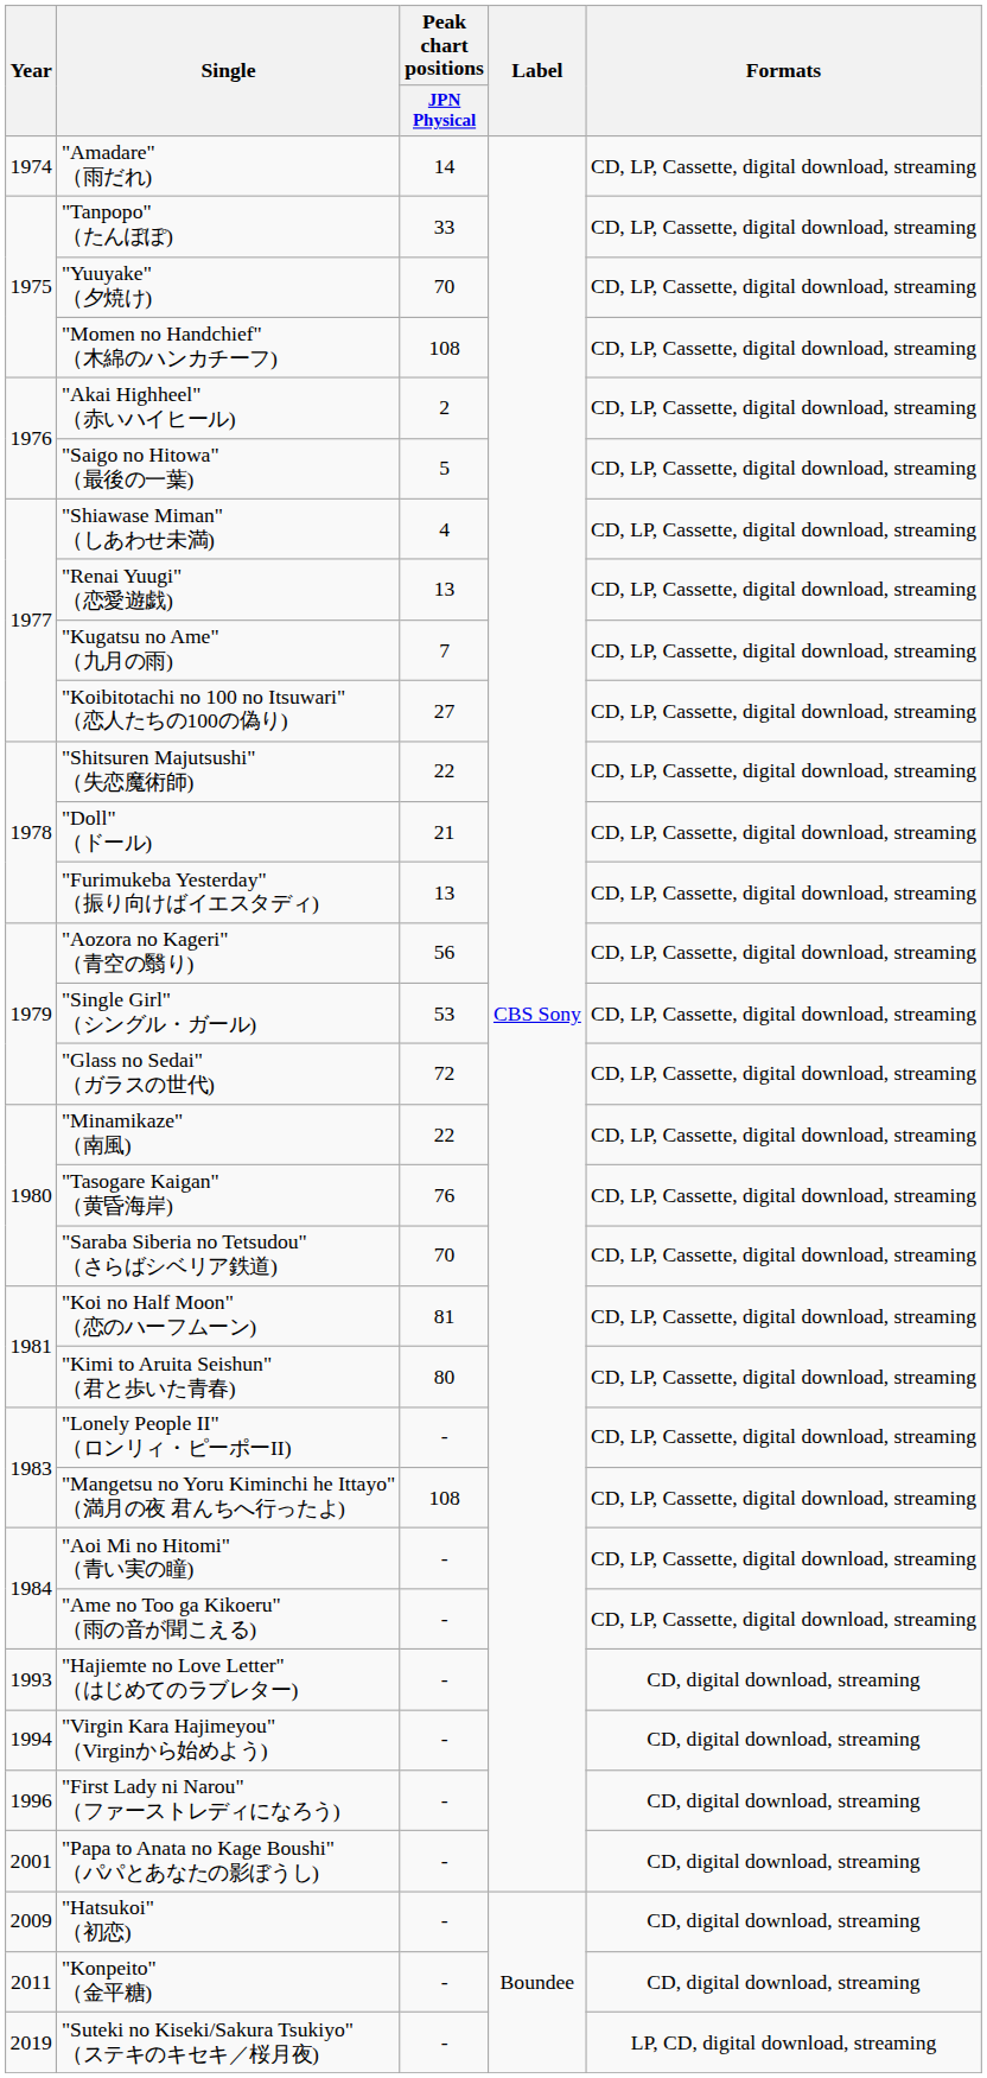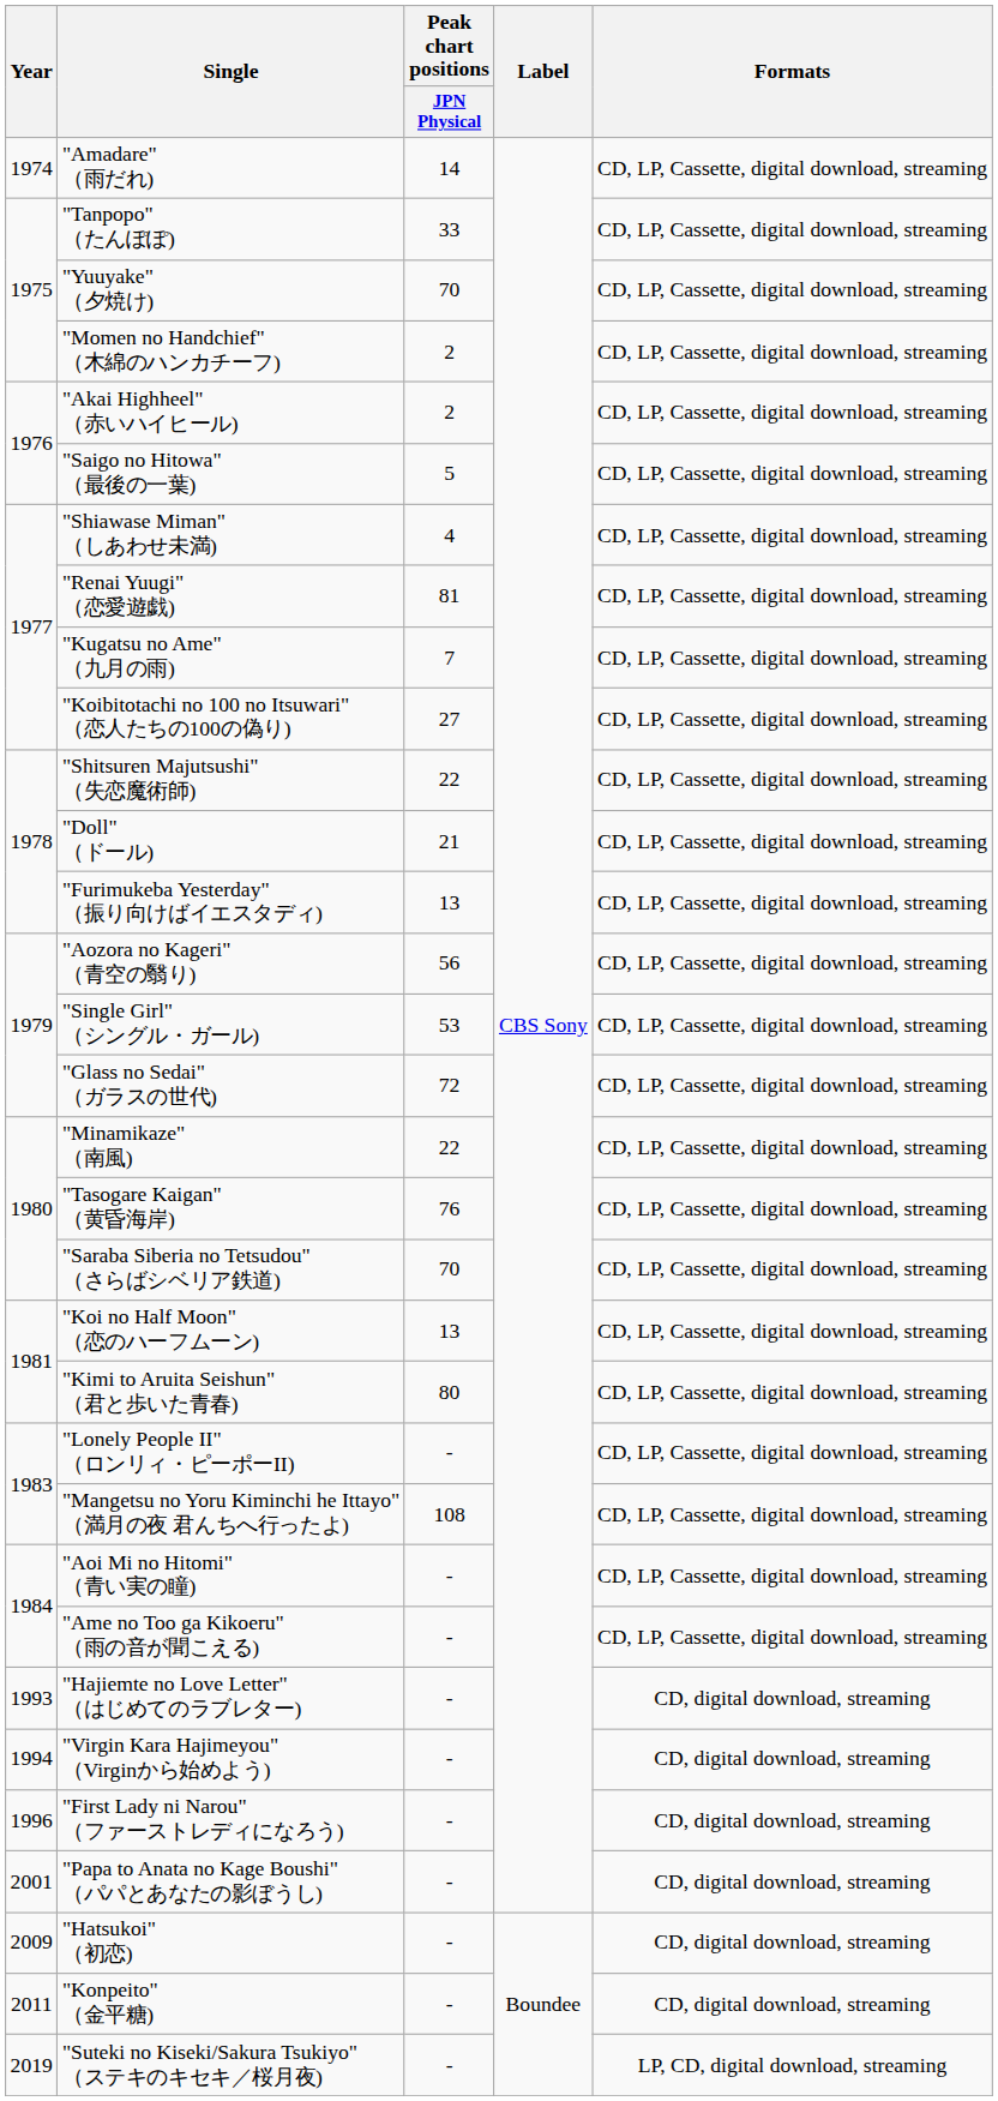"Momen no Handchief" （木綿のハンカチーフ) | Peak chart positions / JPN Physical: 108 -> 2
"Renai Yuugi" （恋愛遊戯) | Peak chart positions / JPN Physical: 13 -> 81
"Koi no Half Moon" （恋のハーフムーン) | Peak chart positions / JPN Physical: 81 -> 13
